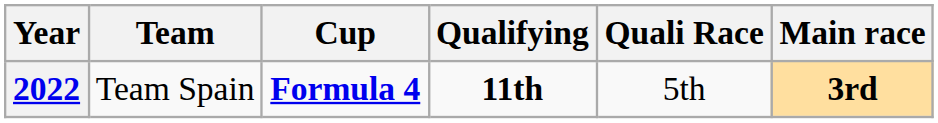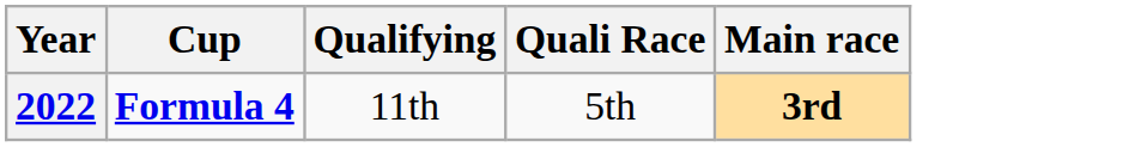- column: Team | Team Spain
2022 | Qualifying: bold -> normal
